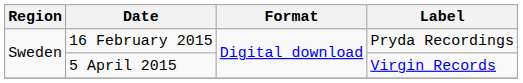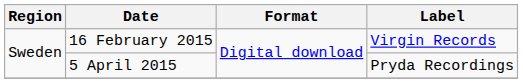16 February 2015 | Label: Pryda Recordings -> Virgin Records
5 April 2015 | Label: Virgin Records -> Pryda Recordings
